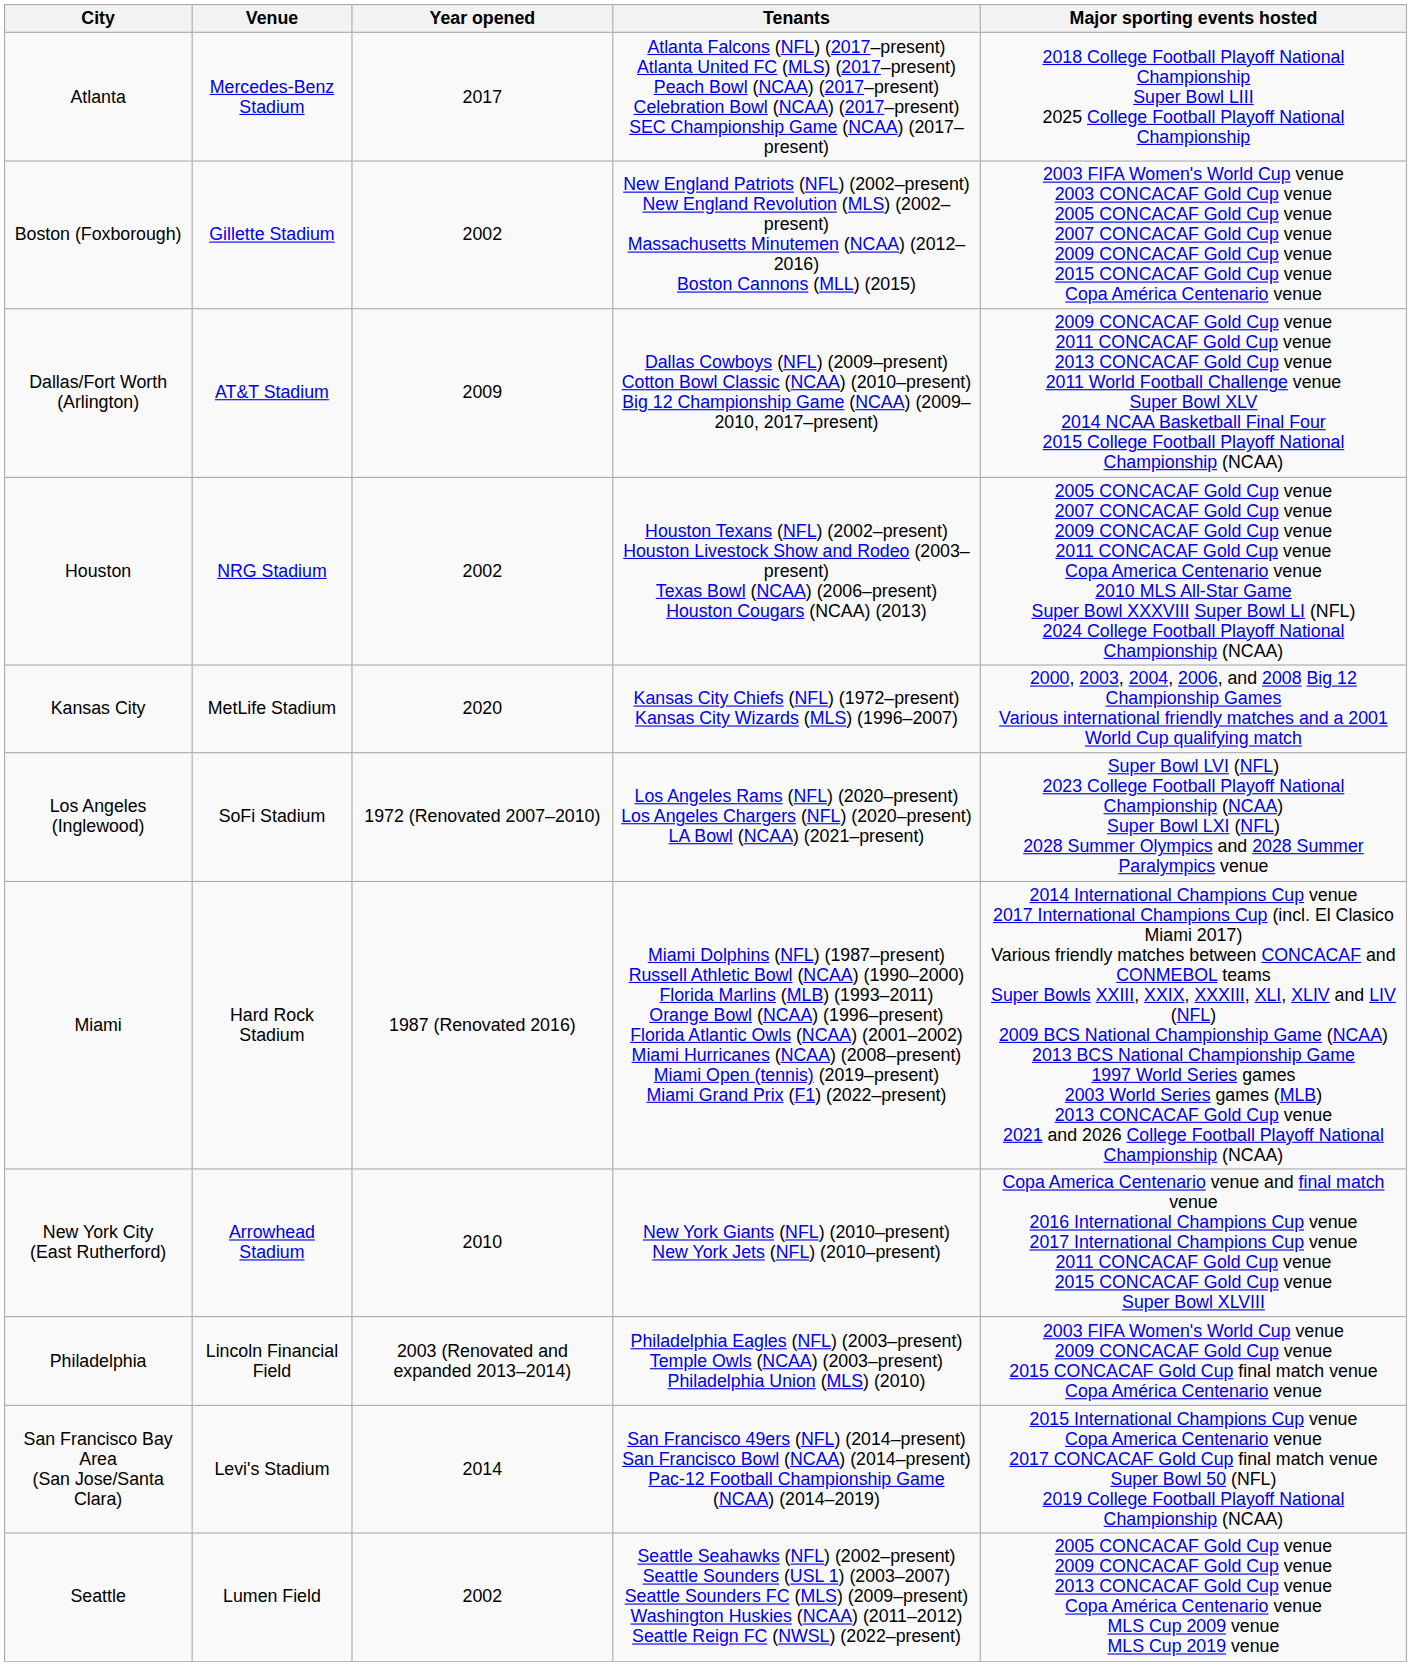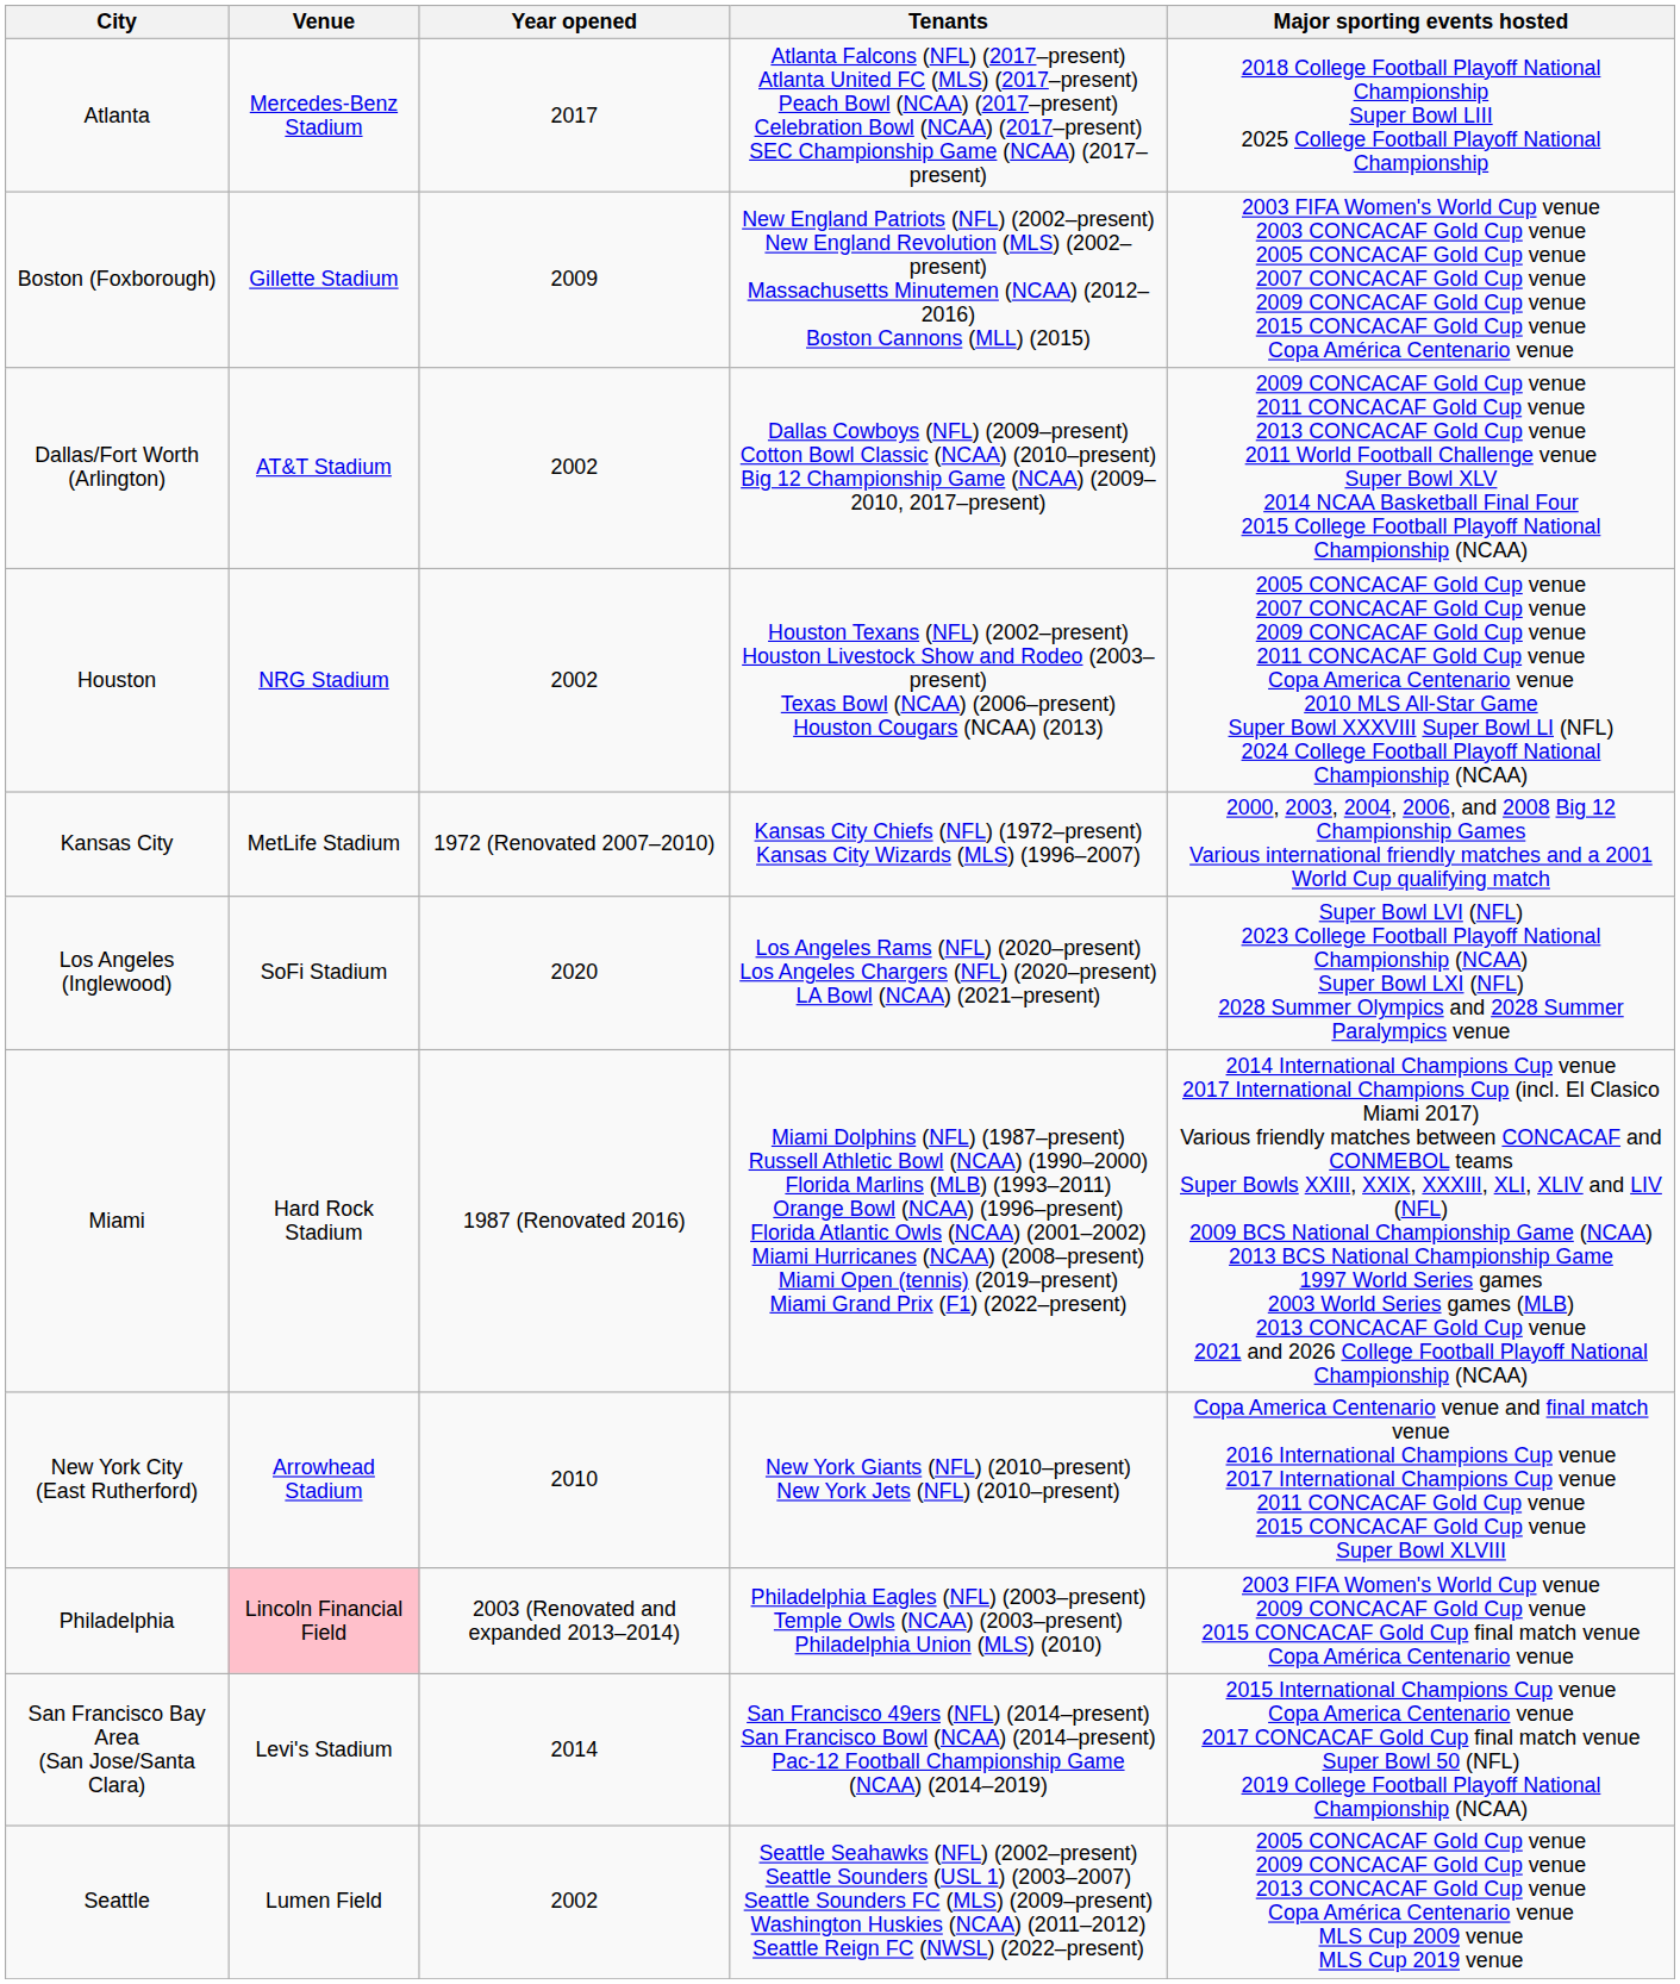Boston (Foxborough) | Year opened: 2002 -> 2009
Dallas/Fort Worth (Arlington) | Year opened: 2009 -> 2002
Kansas City | Year opened: 2020 -> 1972 (Renovated 2007–2010)
Los Angeles (Inglewood) | Year opened: 1972 (Renovated 2007–2010) -> 2020
Philadelphia | Venue: no background -> pink background
